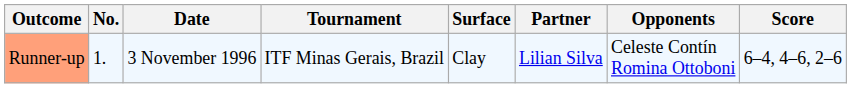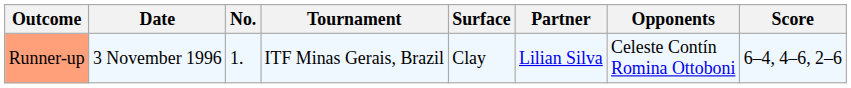columns swapped: No. <-> Date
